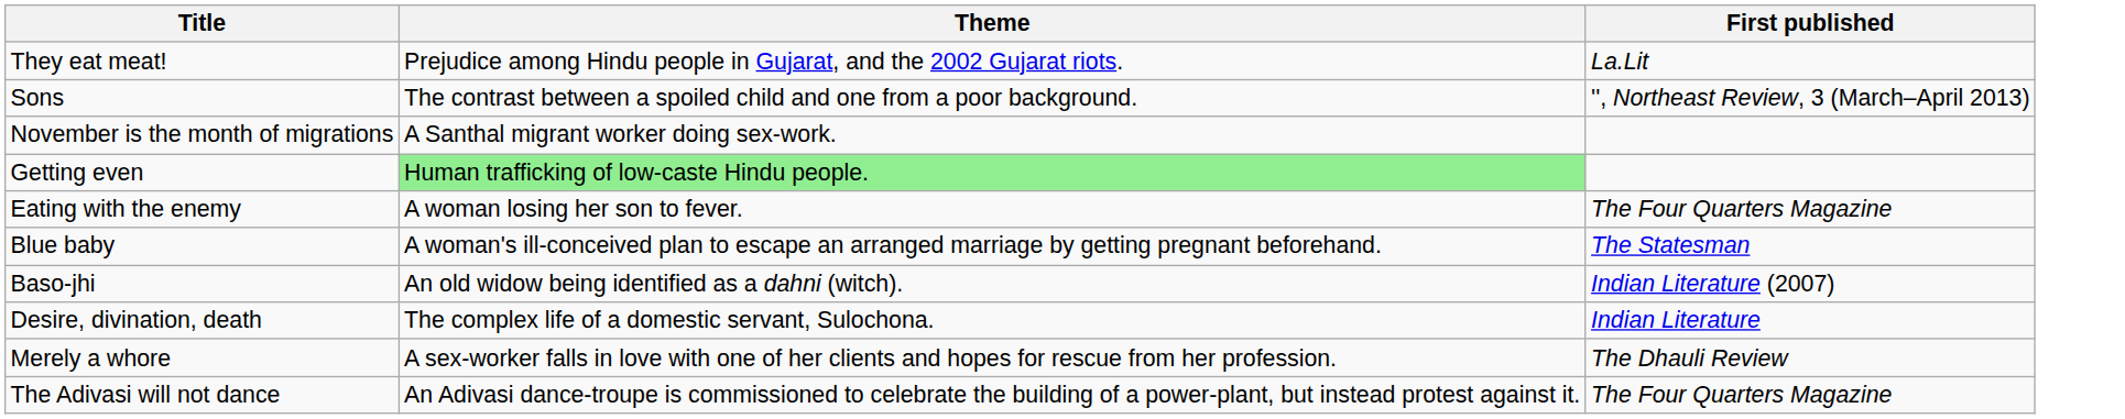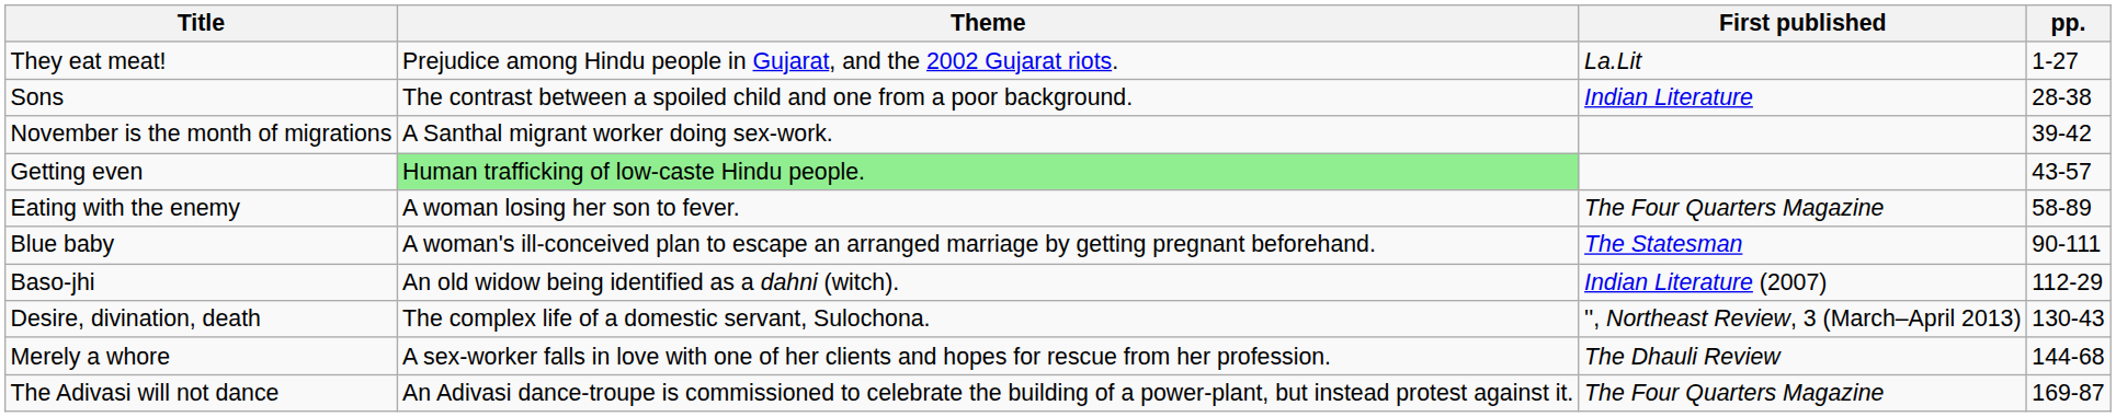+ column: pp. | 1-27 | 28-38 | 39-42 | 43-57 | 58-89 | 90-111 | 112-29 | 130-43 | 144-68 | 169-87
Sons | First published: '', Northeast Review, 3 (March–April 2013) -> Indian Literature
Desire, divination, death | First published: Indian Literature -> '', Northeast Review, 3 (March–April 2013)
